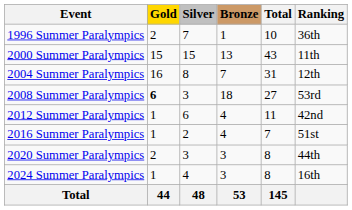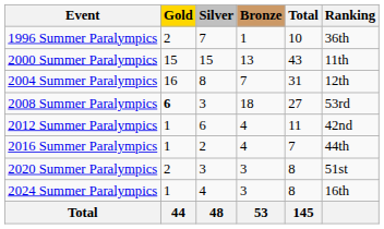2016 Summer Paralympics | Ranking: 51st -> 44th
2020 Summer Paralympics | Ranking: 44th -> 51st
